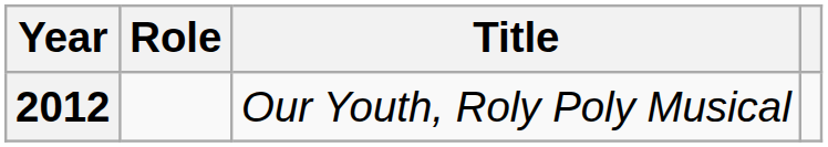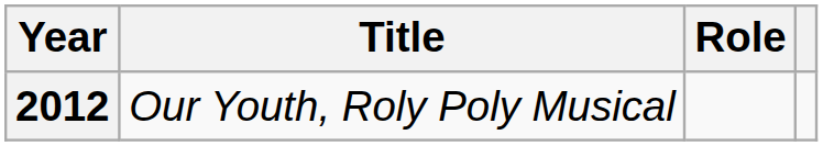columns swapped: Title <-> Role
